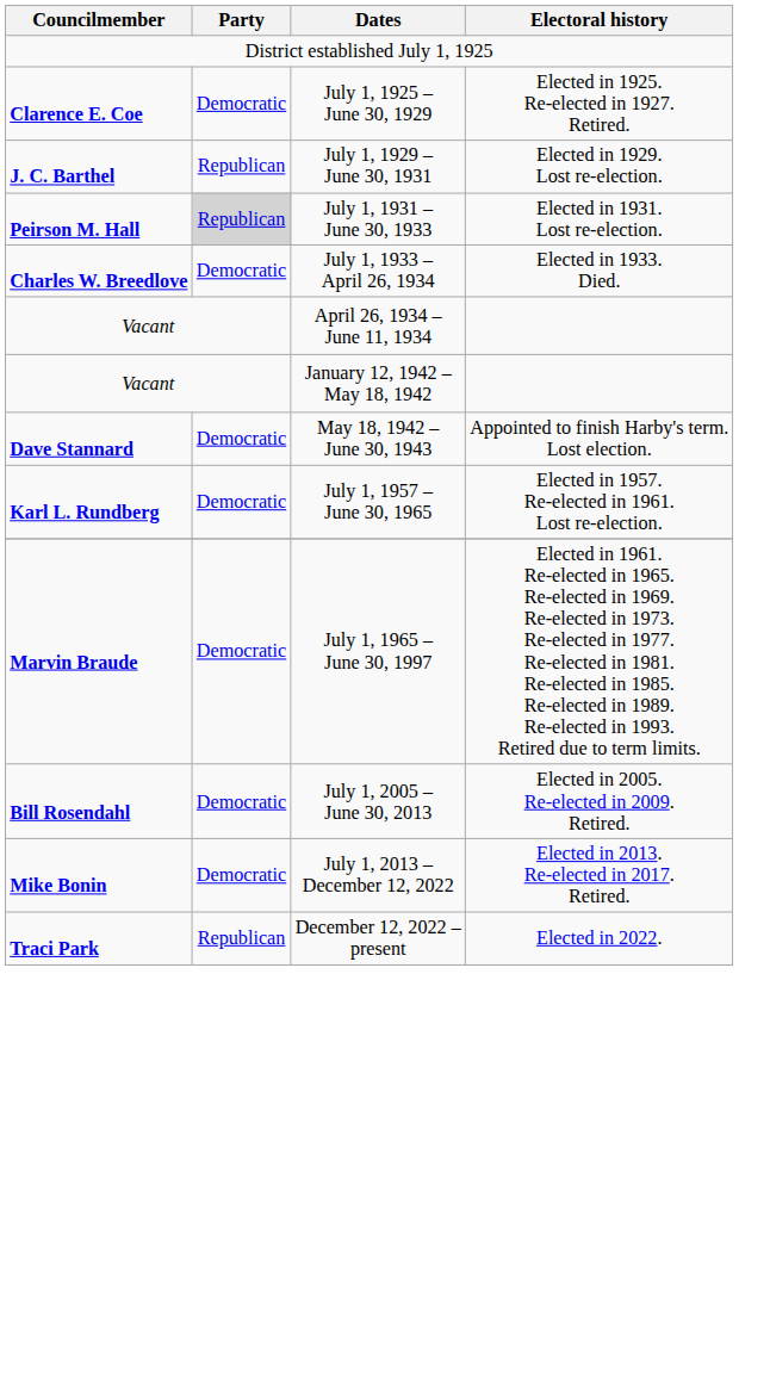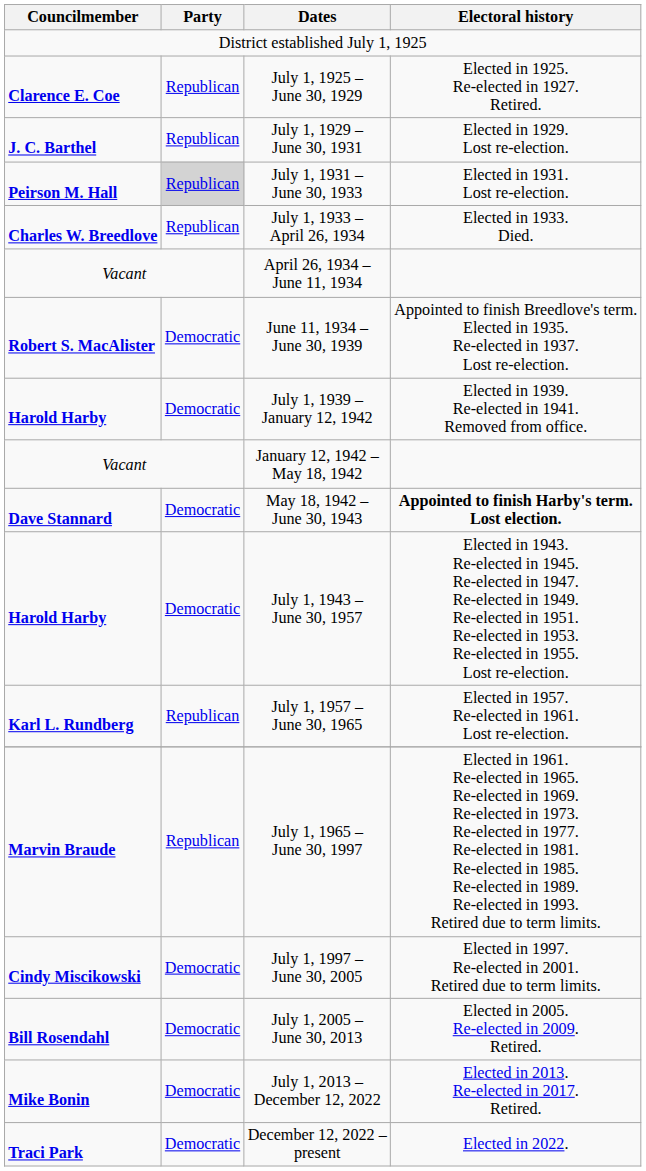July 1, 1925 – June 30, 1929 | Party: Democratic -> Republican
July 1, 1933 – April 26, 1934 | Party: Democratic -> Republican
+ row: Robert S. MacAlister | Democratic | June 11, 1934 – June 30, 1939 | Appointed to finish Breedlove's term. Elected in 1935. Re-elected in 1937. Lost re-election.
+ row: Harold Harby | Democratic | July 1, 1939 – January 12, 1942 | Elected in 1939. Re-elected in 1941. Removed from office.
May 18, 1942 – June 30, 1943 | Electoral history: normal -> bold
+ row: Harold Harby | Democratic | July 1, 1943 – June 30, 1957 | Elected in 1943. Re-elected in 1945. Re-elected in 1947. Re-elected in 1949. Re-elected in 1951. Re-elected in 1953. Re-elected in 1955. Lost re-election.
July 1, 1957 – June 30, 1965 | Party: Democratic -> Republican
July 1, 1965 – June 30, 1997 | Party: Democratic -> Republican
+ row: Cindy Miscikowski | Democratic | July 1, 1997 – June 30, 2005 | Elected in 1997. Re-elected in 2001. Retired due to term limits.
December 12, 2022 – present | Party: Republican -> Democratic
